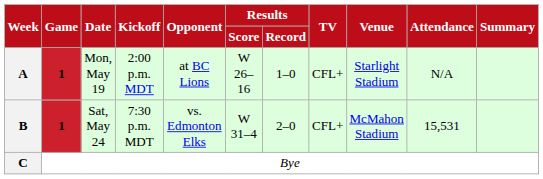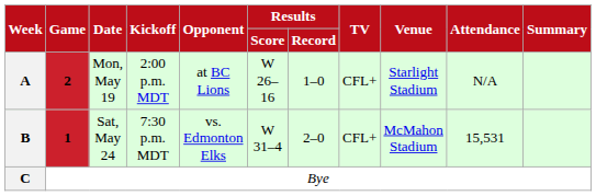A | Game: 1 -> 2
